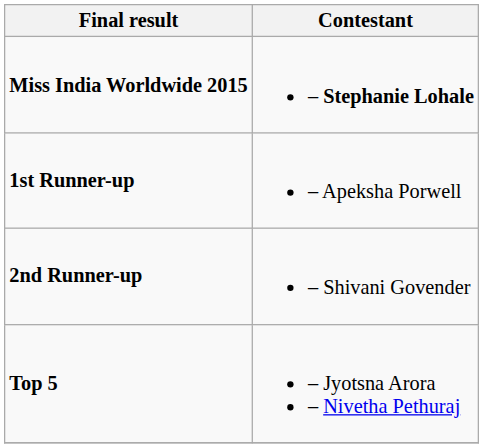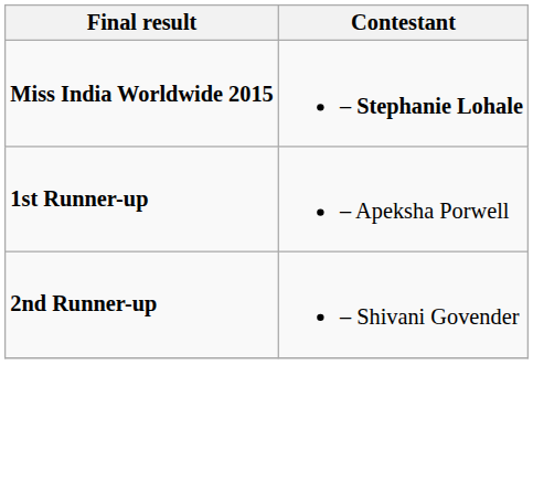- row: Top 5 | – Jyotsna Arora – Nivetha Pethuraj
